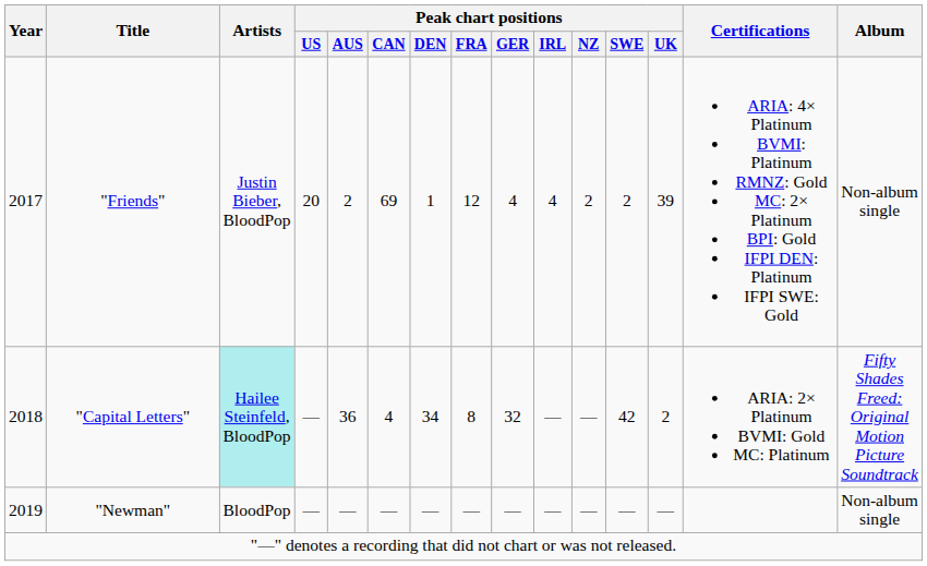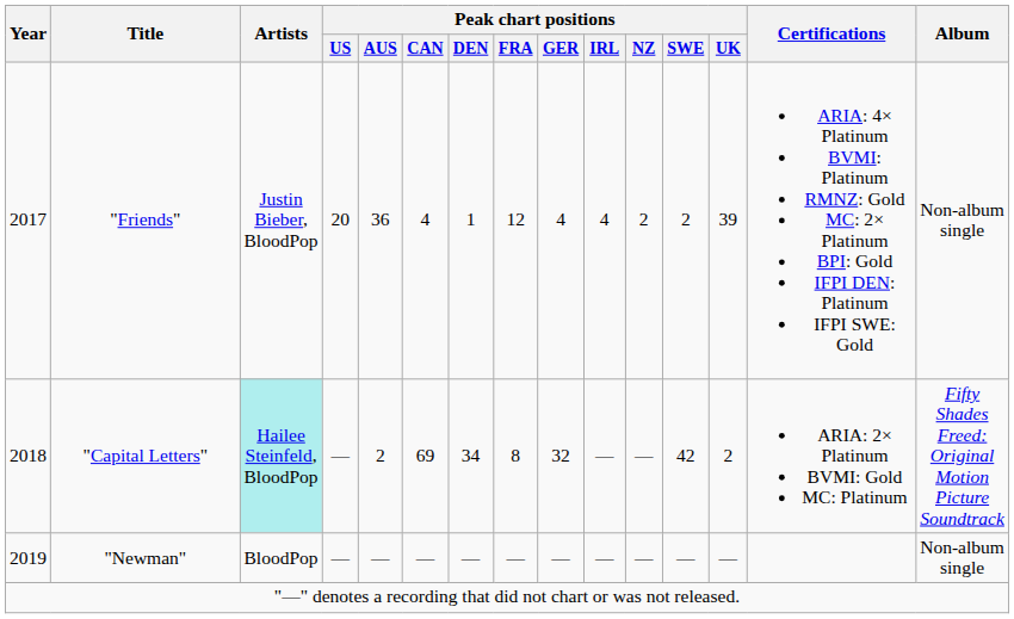"Friends" | Peak chart positions / AUS: 2 -> 36
"Friends" | Peak chart positions / CAN: 69 -> 4
"Capital Letters" | Peak chart positions / AUS: 36 -> 2
"Capital Letters" | Peak chart positions / CAN: 4 -> 69
